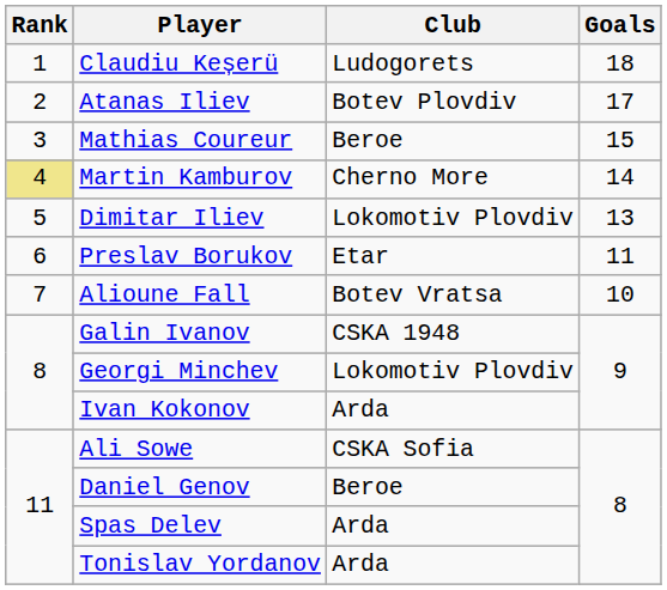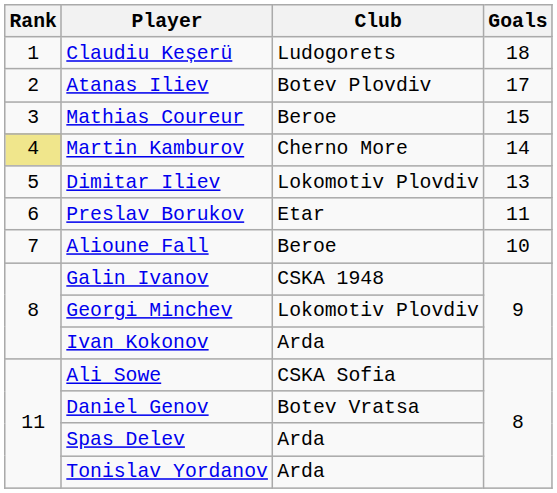Alioune Fall | Club: Botev Vratsa -> Beroe
Daniel Genov | Club: Beroe -> Botev Vratsa
